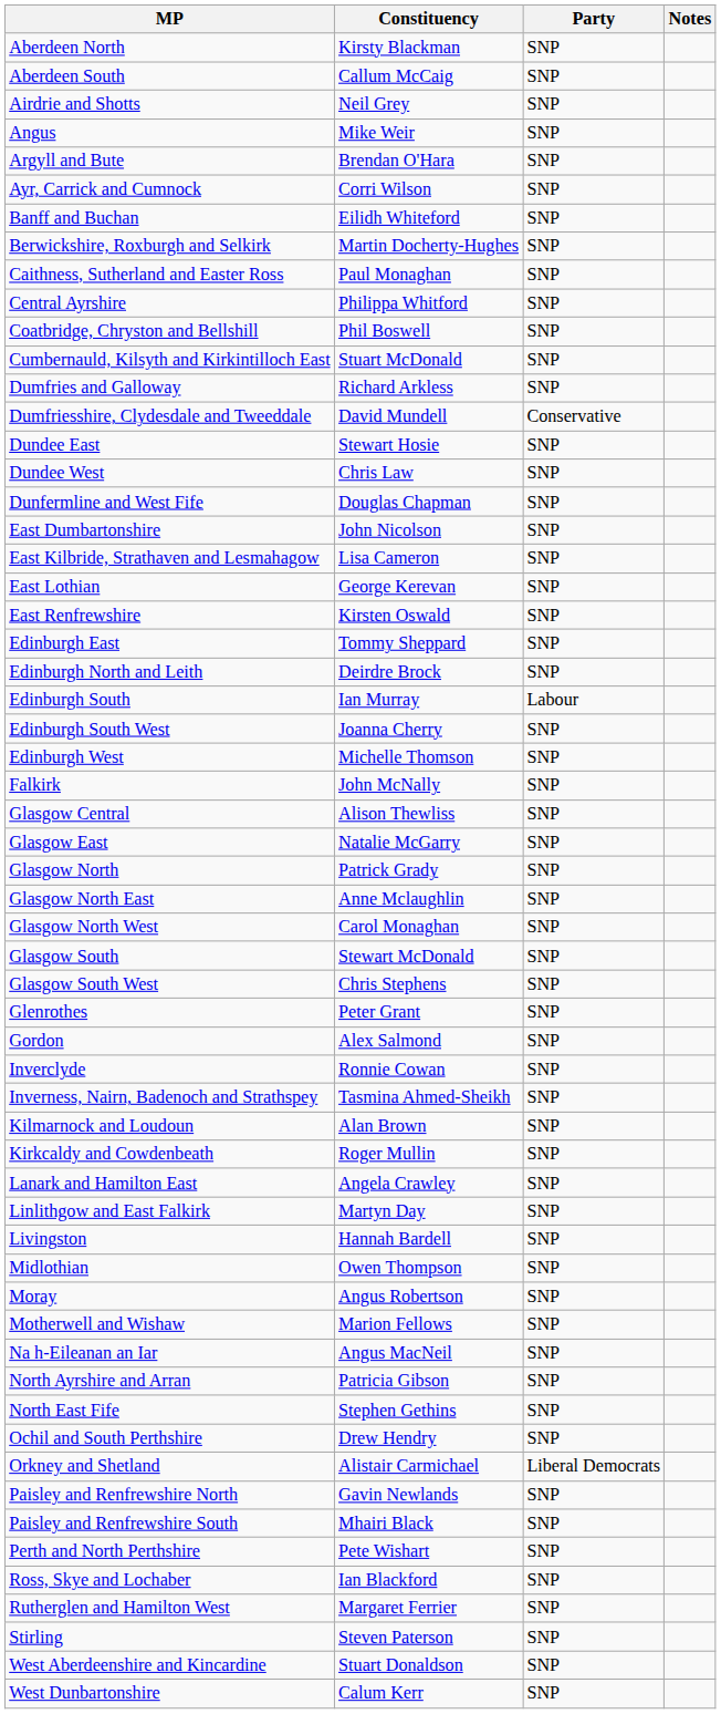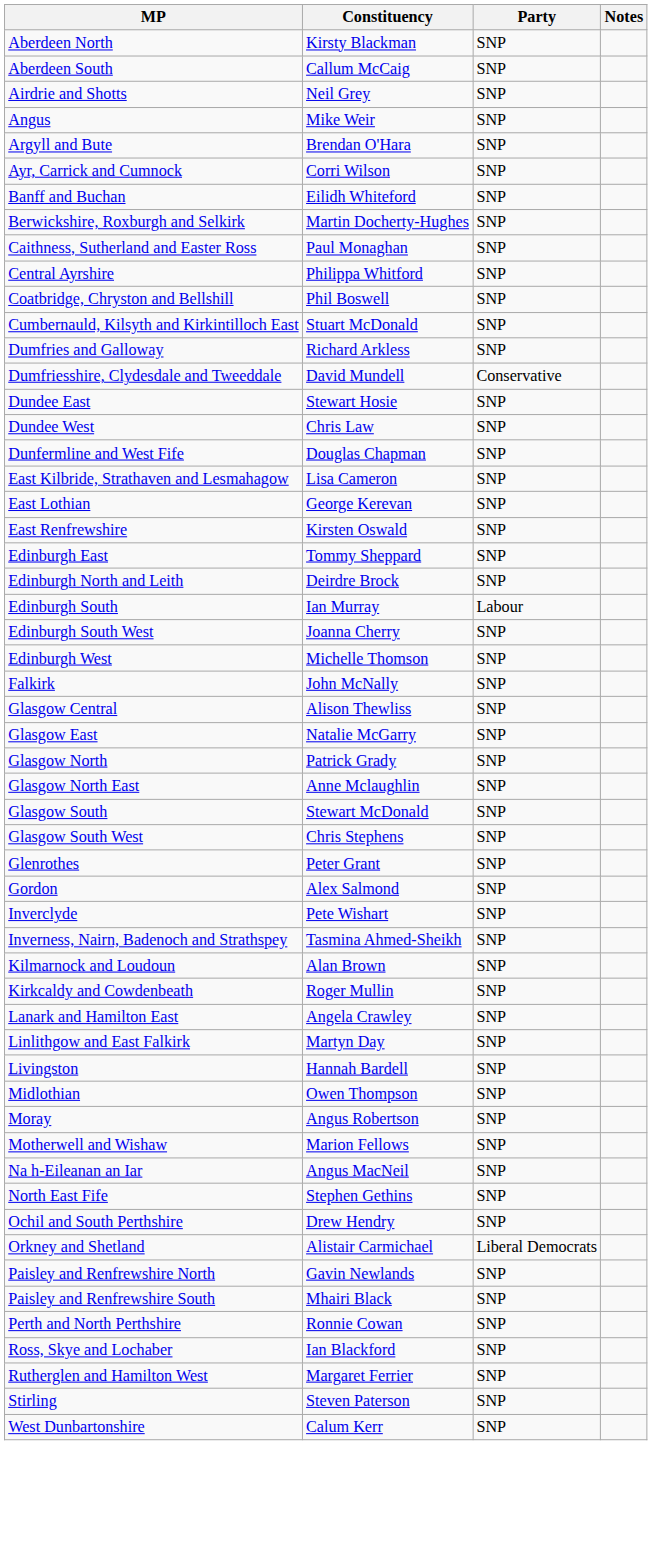- row: East Dumbartonshire | John Nicolson | SNP
- row: Glasgow North West | Carol Monaghan | SNP
Inverclyde | Constituency: Ronnie Cowan -> Pete Wishart
- row: North Ayrshire and Arran | Patricia Gibson | SNP
Perth and North Perthshire | Constituency: Pete Wishart -> Ronnie Cowan
- row: West Aberdeenshire and Kincardine | Stuart Donaldson | SNP
